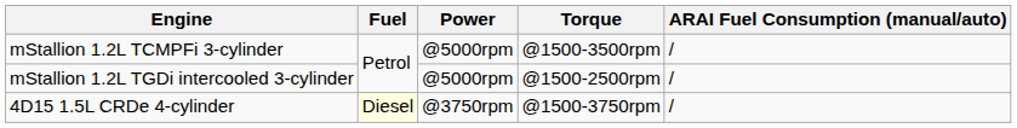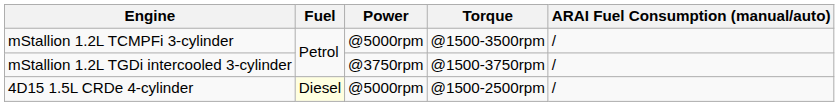mStallion 1.2L TGDi intercooled 3-cylinder | Power: @5000rpm -> @3750rpm
mStallion 1.2L TGDi intercooled 3-cylinder | Torque: @1500-2500rpm -> @1500-3750rpm
4D15 1.5L CRDe 4-cylinder | Power: @3750rpm -> @5000rpm
4D15 1.5L CRDe 4-cylinder | Torque: @1500-3750rpm -> @1500-2500rpm
